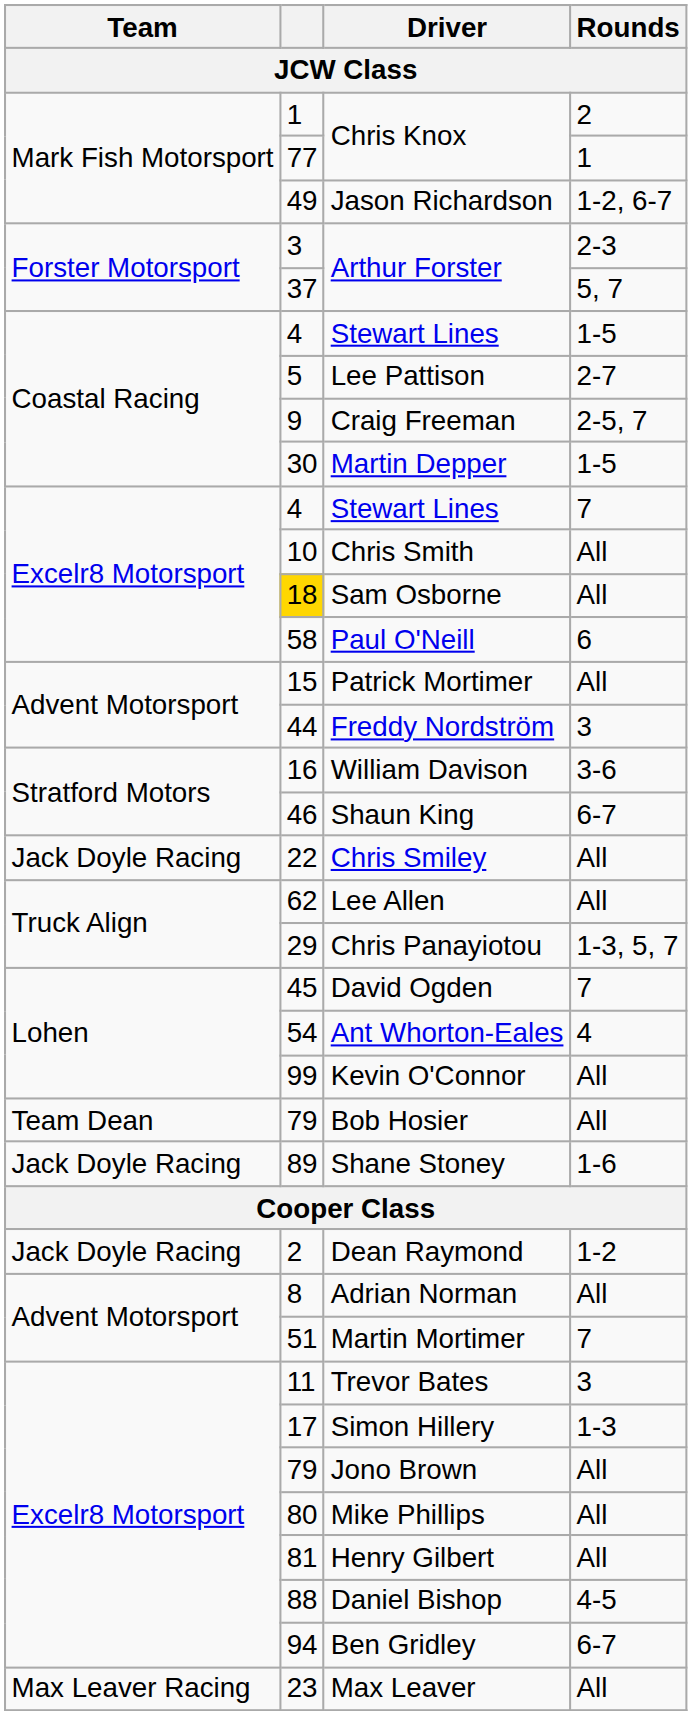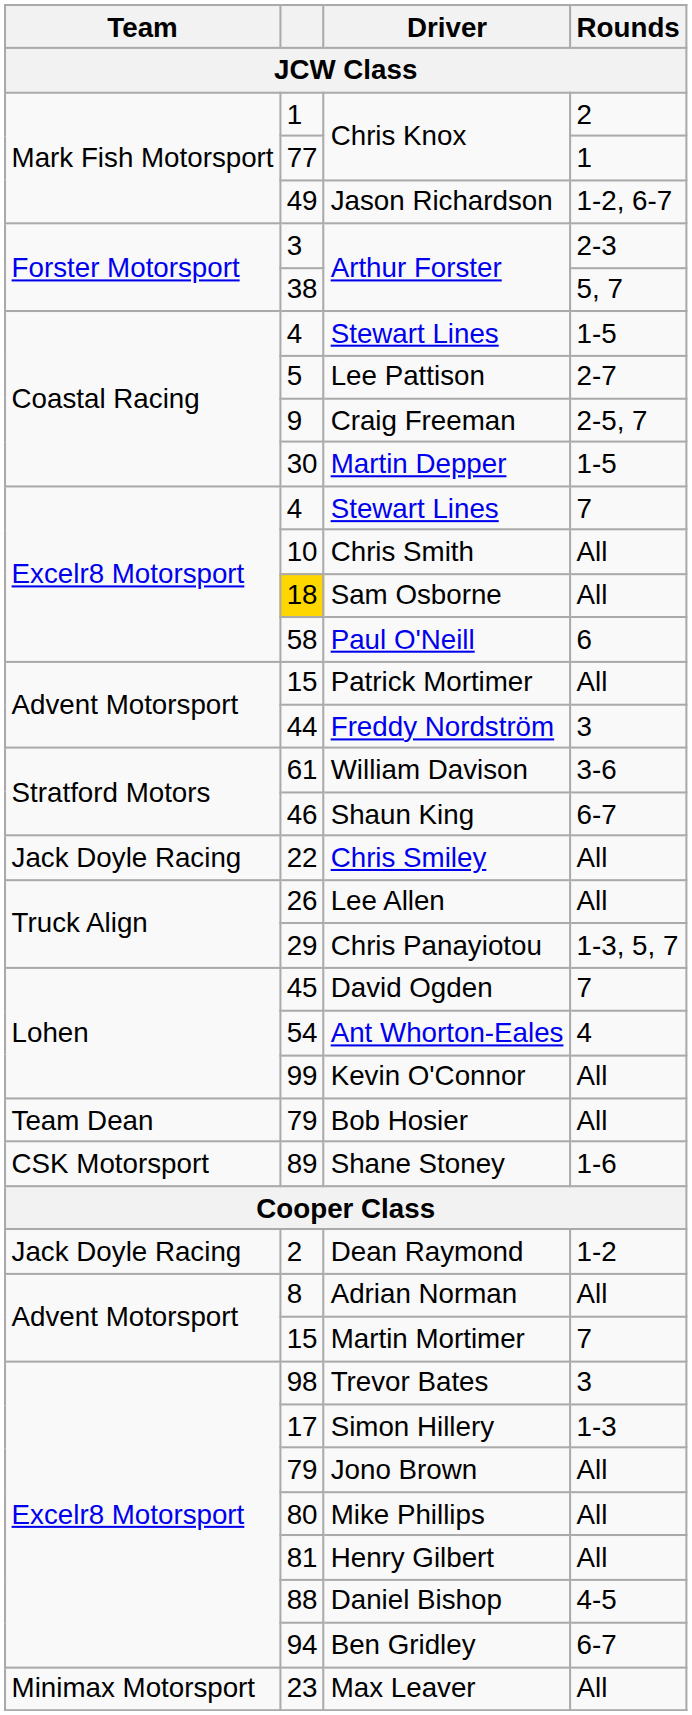Arthur Forster / 5, 7 | column 2: 37 -> 38
William Davison | column 2: 16 -> 61
Lee Allen | column 2: 62 -> 26
Shane Stoney | Team: Jack Doyle Racing -> CSK Motorsport
Martin Mortimer | column 2: 51 -> 15
Trevor Bates | column 2: 11 -> 98
Max Leaver | Team: Max Leaver Racing -> Minimax Motorsport
